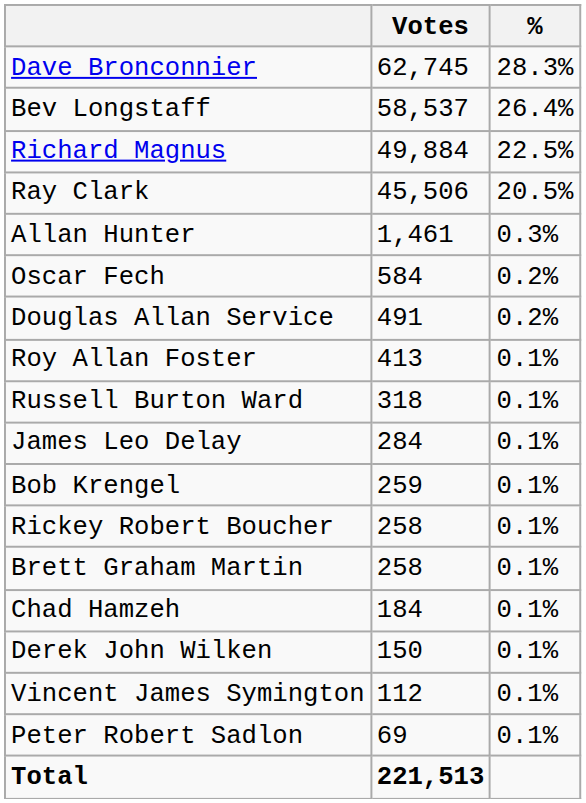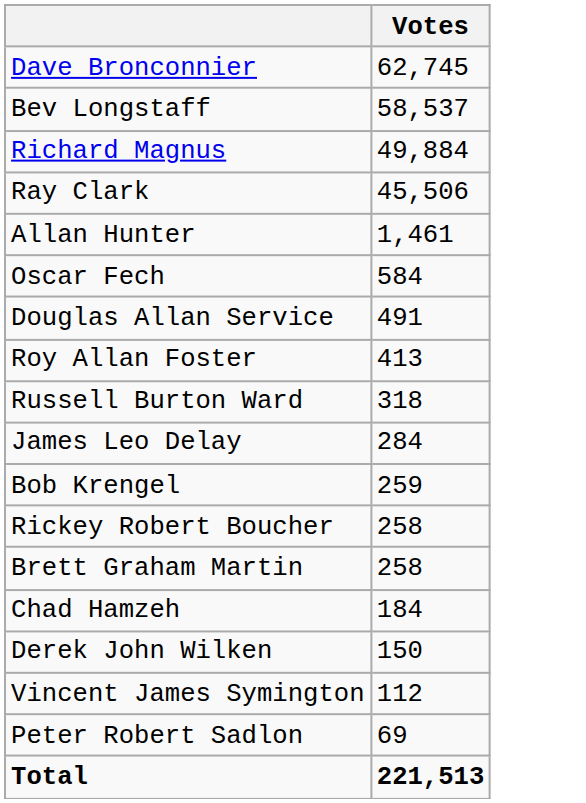- column: % | 28.3% | 26.4% | 22.5% | 20.5% | 0.3% | 0.2% | 0.2% | 0.1% | 0.1% | 0.1% | 0.1% | 0.1% | 0.1% | 0.1% | 0.1% | 0.1% | 0.1%
